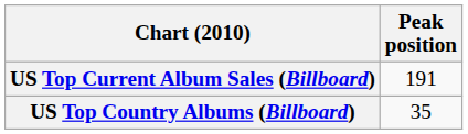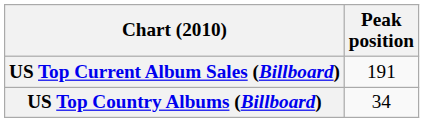US Top Country Albums (Billboard) | Peak position: 35 -> 34
